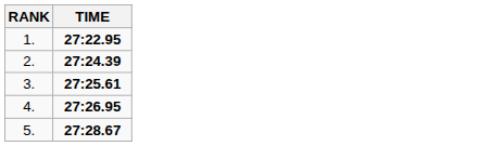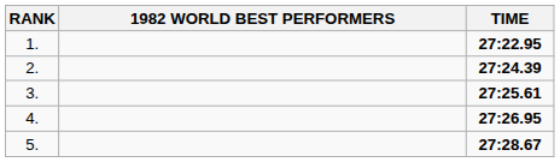+ column: 1982 WORLD BEST PERFORMERS
